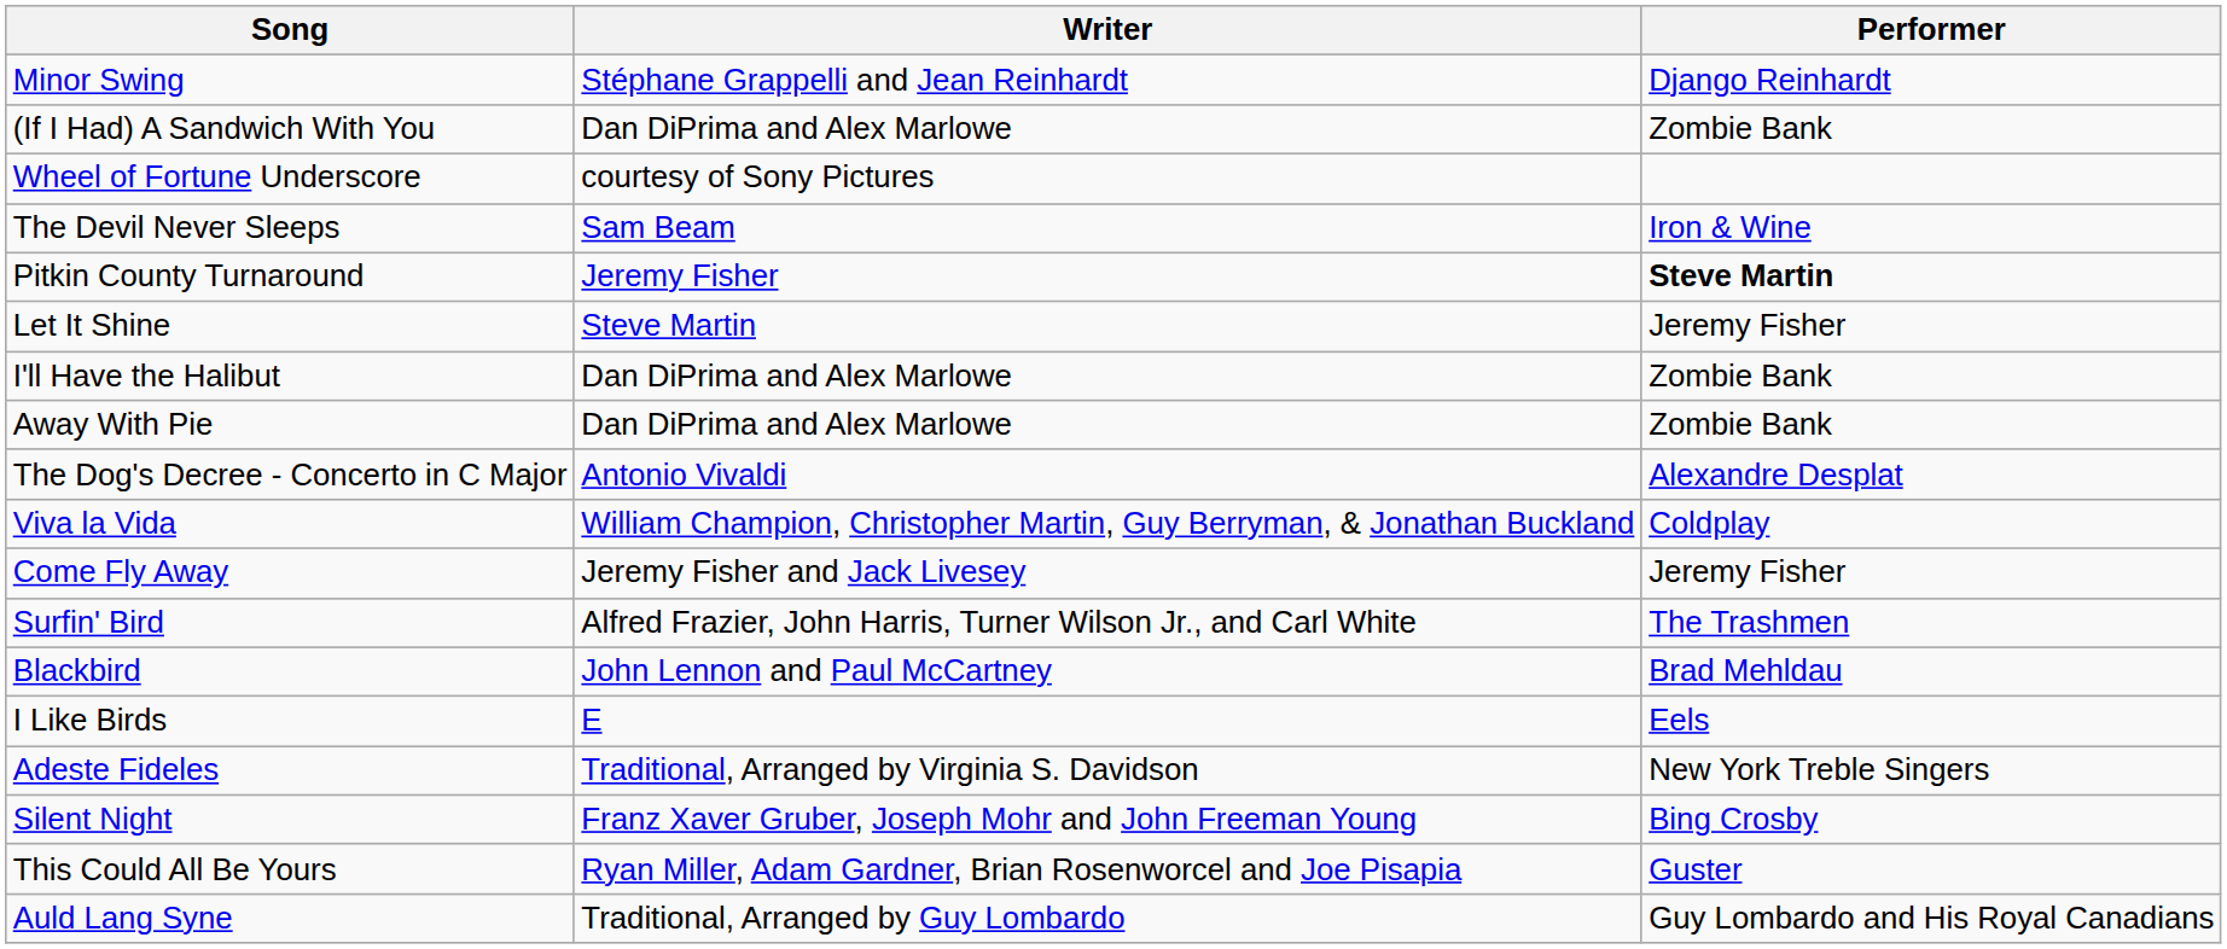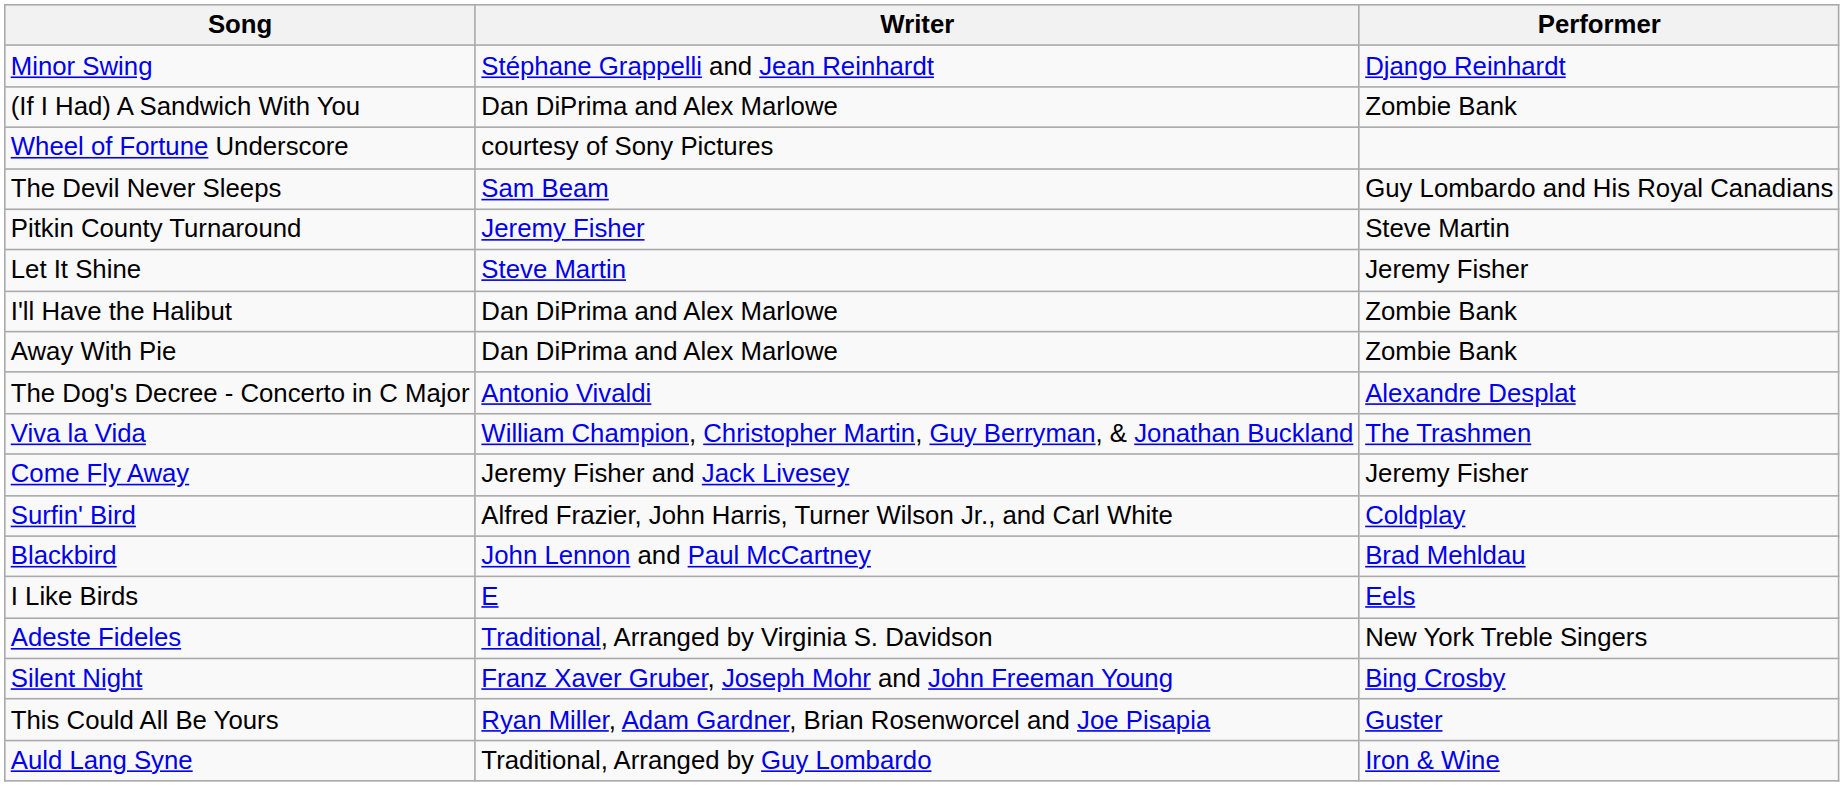The Devil Never Sleeps | Performer: Iron & Wine -> Guy Lombardo and His Royal Canadians
Pitkin County Turnaround | Performer: bold -> normal
Viva la Vida | Performer: Coldplay -> The Trashmen
Surfin' Bird | Performer: The Trashmen -> Coldplay
Auld Lang Syne | Performer: Guy Lombardo and His Royal Canadians -> Iron & Wine
